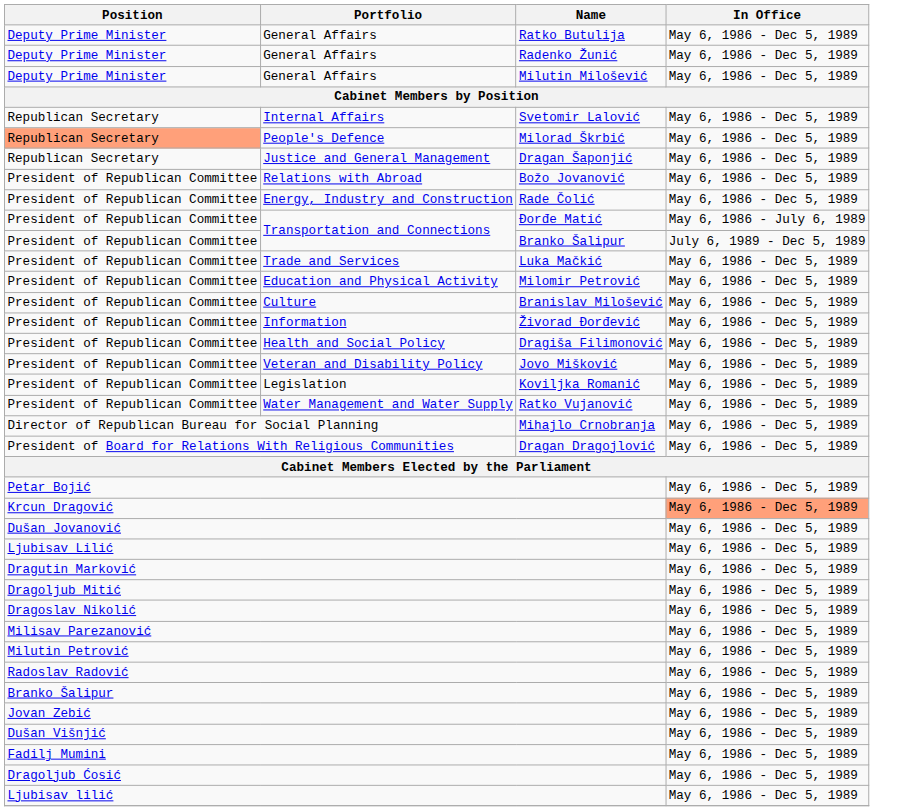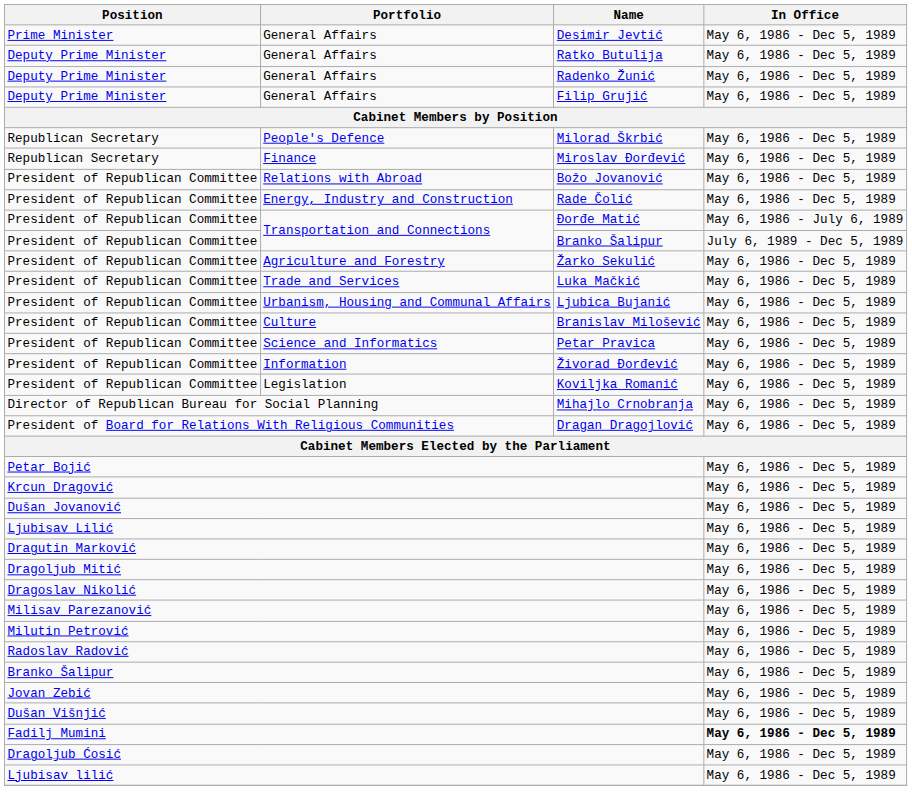+ row: Prime Minister | General Affairs | Desimir Jevtić | May 6, 1986 - Dec 5, 1989
- row: Deputy Prime Minister | General Affairs | Milutin Milošević | May 6, 1986 - Dec 5, 1989
+ row: Deputy Prime Minister | General Affairs | Filip Grujić | May 6, 1986 - Dec 5, 1989
- row: Republican Secretary | Internal Affairs | Svetomir Lalović | May 6, 1986 - Dec 5, 1989
Milorad Škrbić | Position: lightsalmon background -> no background
- row: Republican Secretary | Justice and General Management | Dragan Šaponjić | May 6, 1986 - Dec 5, 1989
+ row: Republican Secretary | Finance | Miroslav Đorđević | May 6, 1986 - Dec 5, 1989
+ row: President of Republican Committee | Agriculture and Forestry | Žarko Sekulić | May 6, 1986 - Dec 5, 1989
+ row: President of Republican Committee | Urbanism, Housing and Communal Affairs | Ljubica Bujanić | May 6, 1986 - Dec 5, 1989
- row: President of Republican Committee | Education and Physical Activity | Milomir Petrović | May 6, 1986 - Dec 5, 1989
+ row: President of Republican Committee | Science and Informatics | Petar Pravica | May 6, 1986 - Dec 5, 1989
- row: President of Republican Committee | Health and Social Policy | Dragiša Filimonović | May 6, 1986 - Dec 5, 1989
- row: President of Republican Committee | Veteran and Disability Policy | Jovo Mišković | May 6, 1986 - Dec 5, 1989
- row: President of Republican Committee | Water Management and Water Supply | Ratko Vujanović | May 6, 1986 - Dec 5, 1989
Krcun Dragović | In Office: lightsalmon background -> no background
Fadilj Mumini | In Office: normal -> bold
